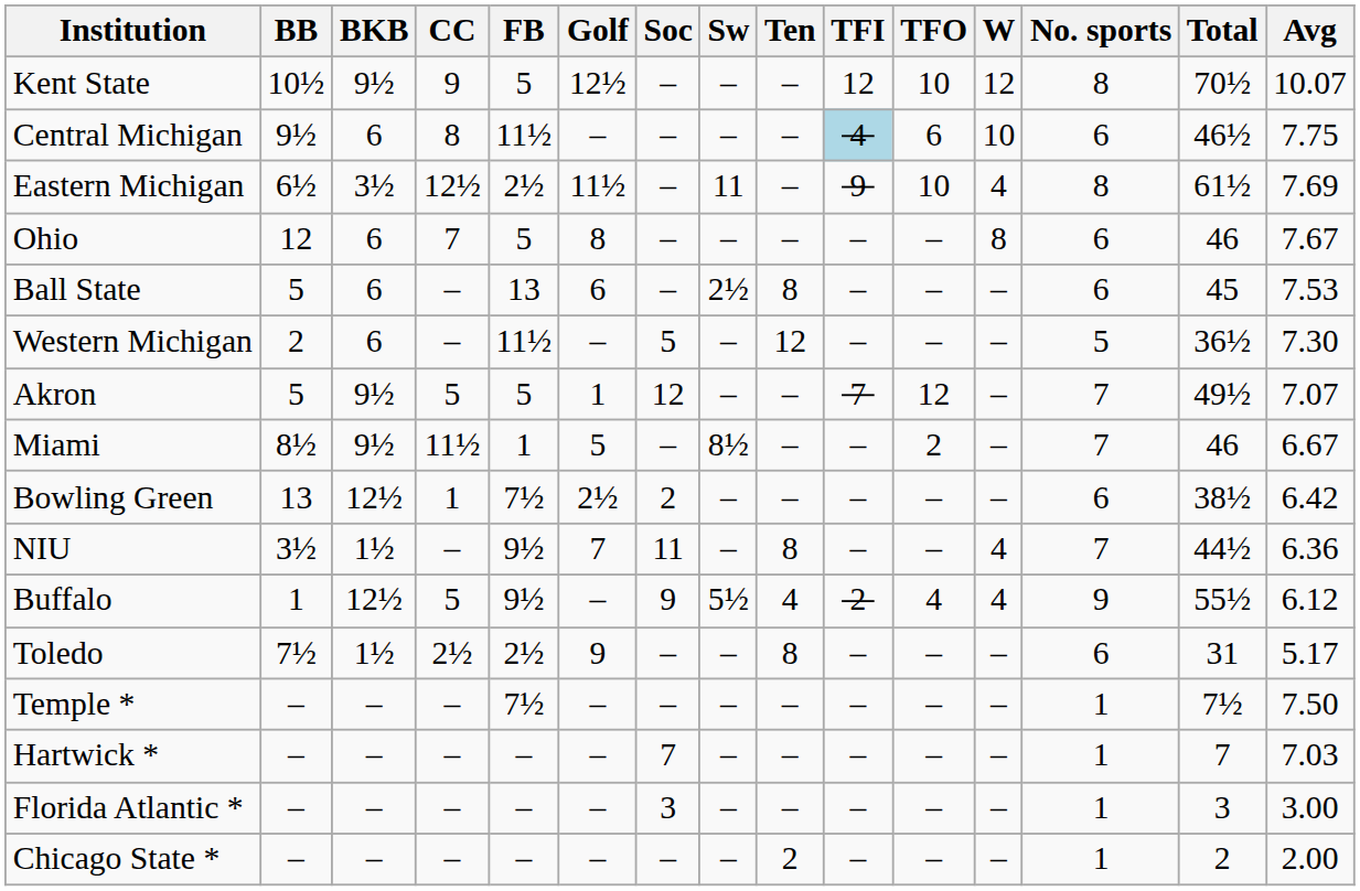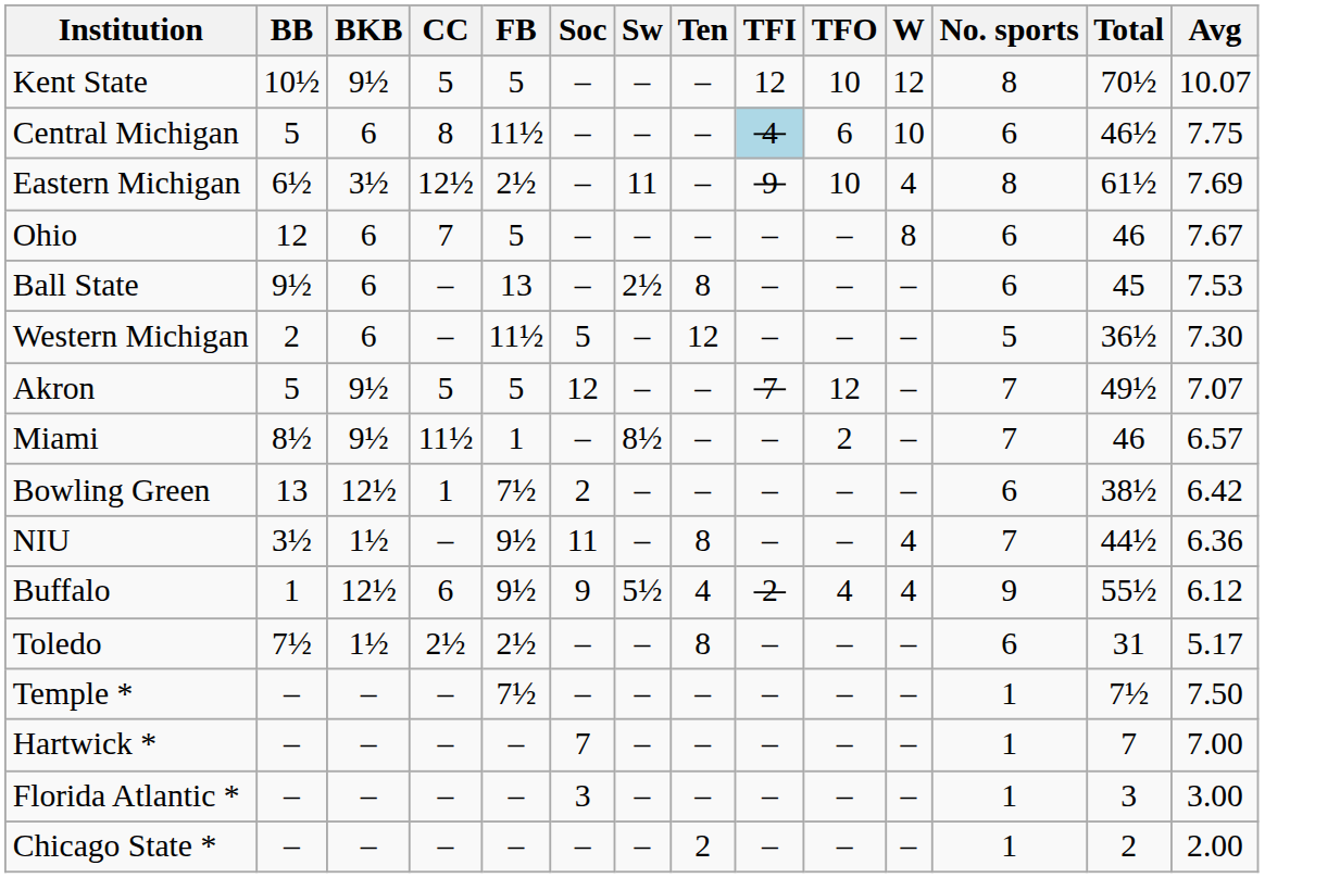- column: Golf | 12½ | – | 11½ | 8 | 6 | – | 1 | 5 | 2½ | 7 | – | 9 | – | – | – | –
Kent State | CC: 9 -> 5
Central Michigan | BB: 9½ -> 5
Ball State | BB: 5 -> 9½
Miami | Avg: 6.67 -> 6.57
Buffalo | CC: 5 -> 6
Hartwick * | Avg: 7.03 -> 7.00
